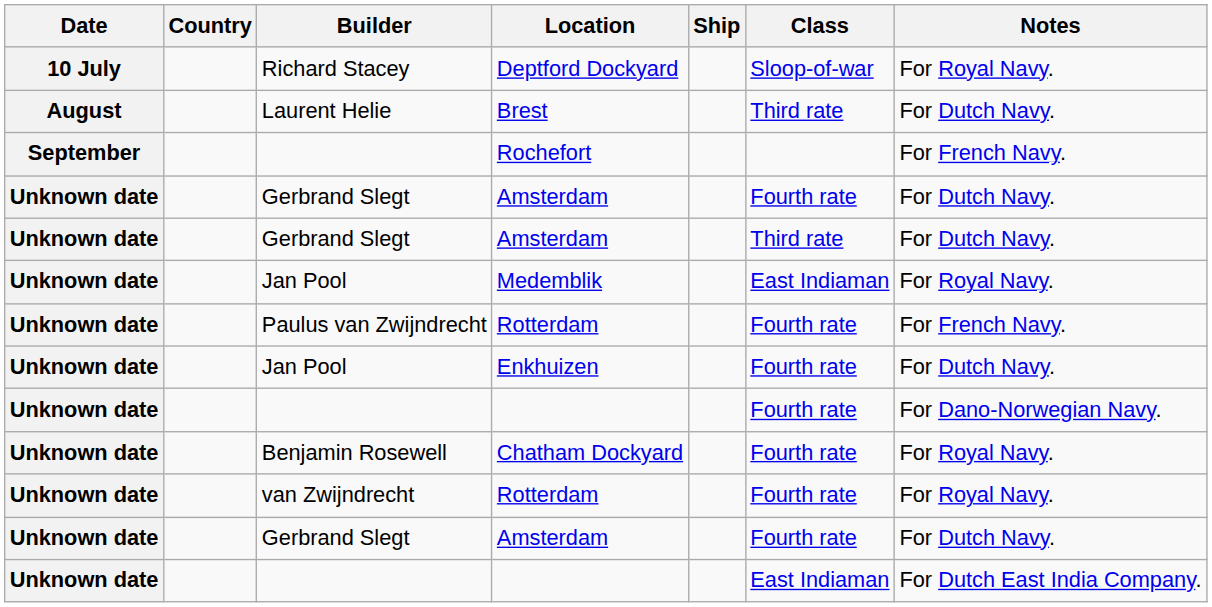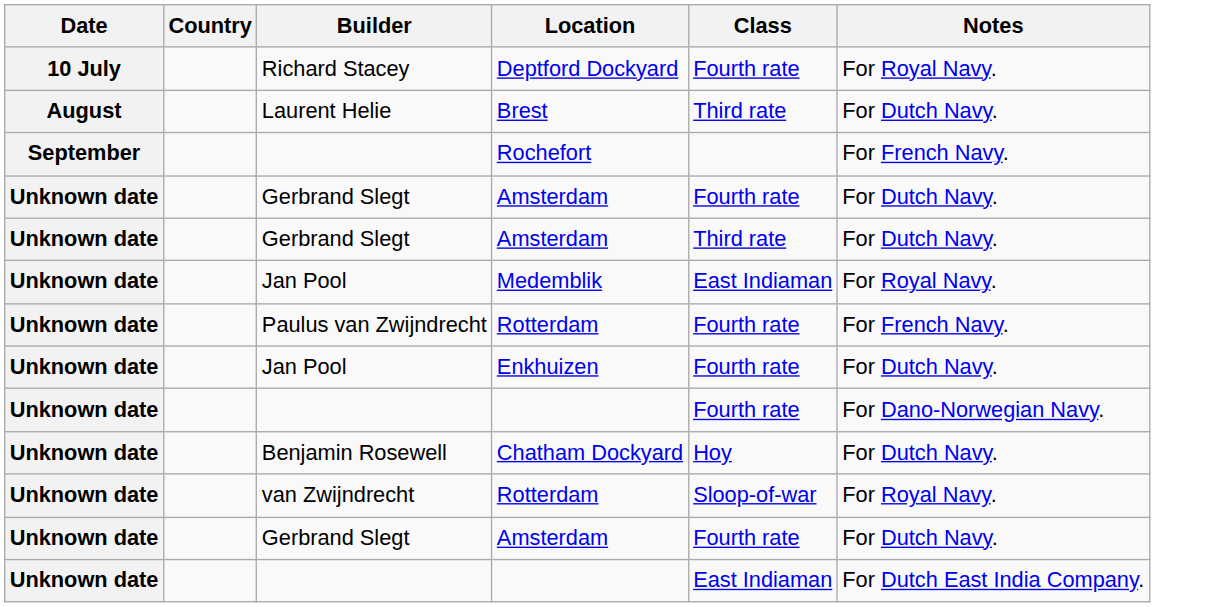- column: Ship
Deptford Dockyard | Class: Sloop-of-war -> Fourth rate
Chatham Dockyard | Class: Fourth rate -> Hoy
Chatham Dockyard | Notes: For Royal Navy. -> For Dutch Navy.
van Zwijndrecht / Rotterdam | Class: Fourth rate -> Sloop-of-war
